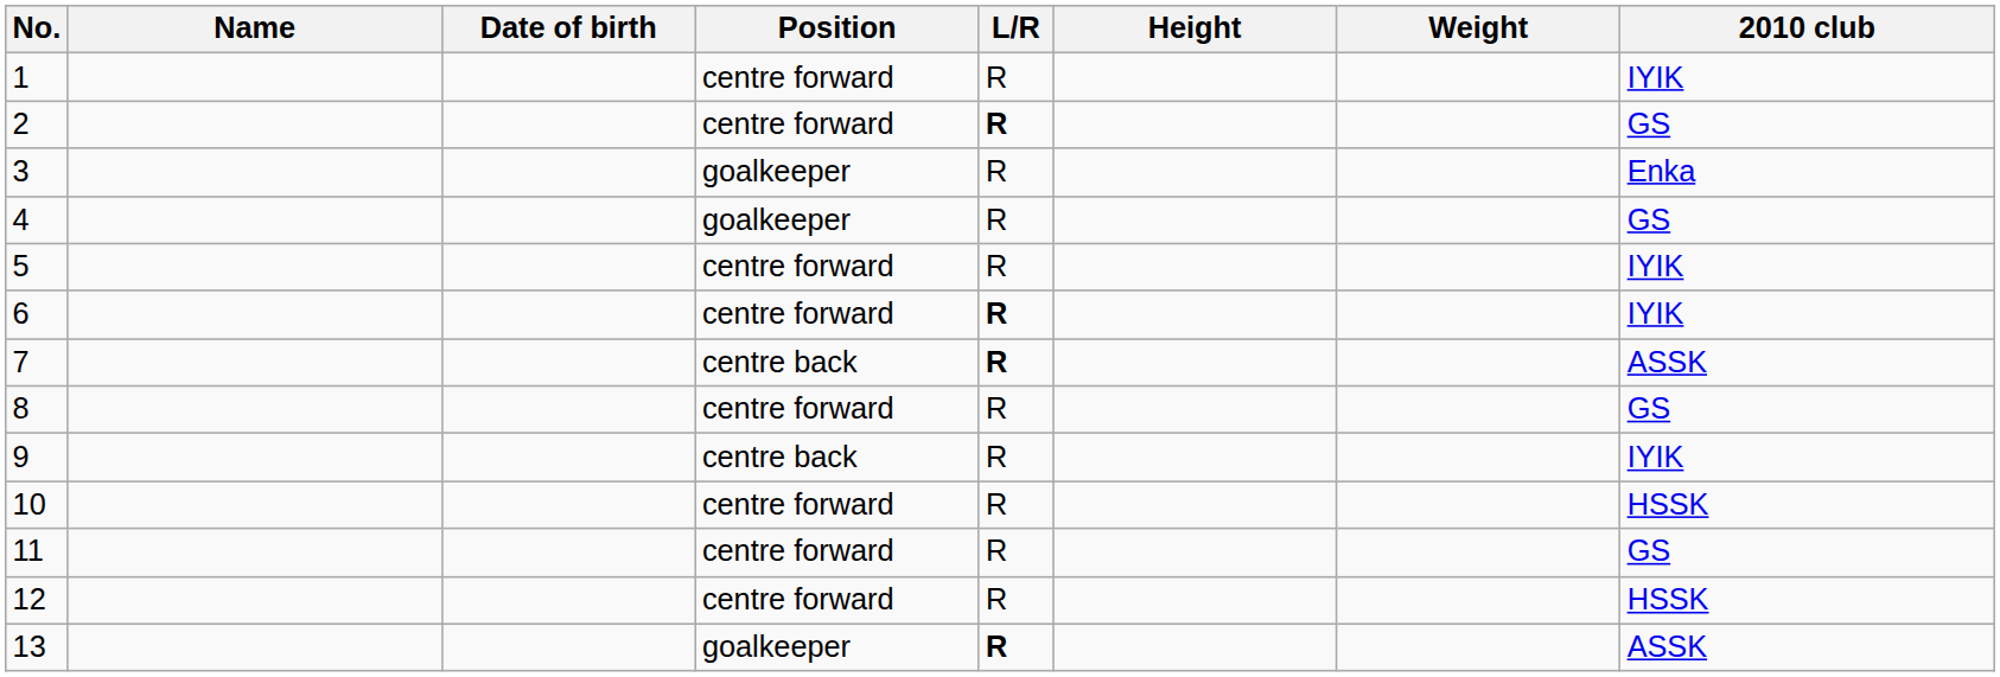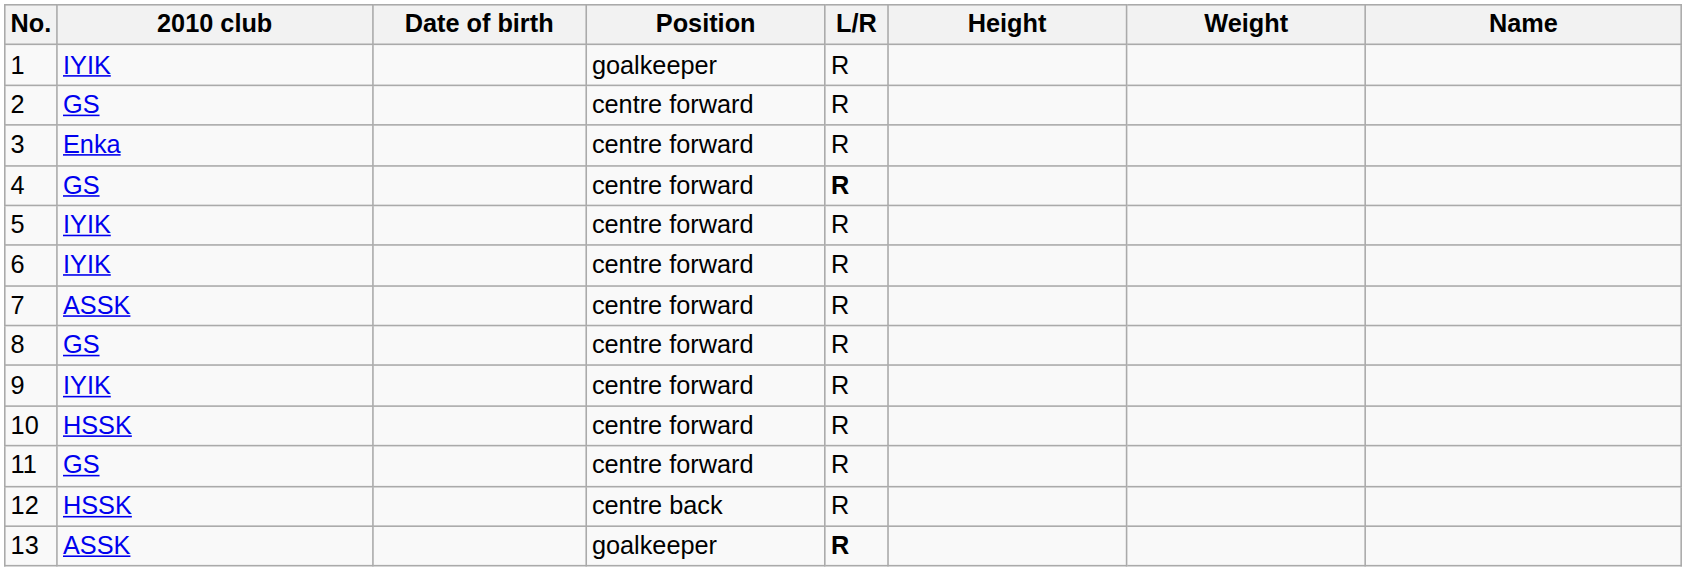columns swapped: Name <-> 2010 club
1 | Position: centre forward -> goalkeeper
2 | L/R: bold -> normal
3 | Position: goalkeeper -> centre forward
4 | Position: goalkeeper -> centre forward
4 | L/R: normal -> bold
6 | L/R: bold -> normal
7 | Position: centre back -> centre forward
7 | L/R: bold -> normal
9 | Position: centre back -> centre forward
12 | Position: centre forward -> centre back
